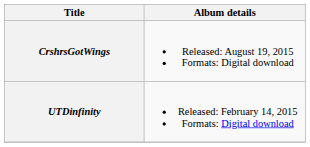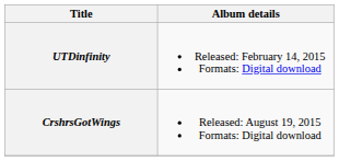rows swapped: UTDinfinity <-> CrshrsGotWings
